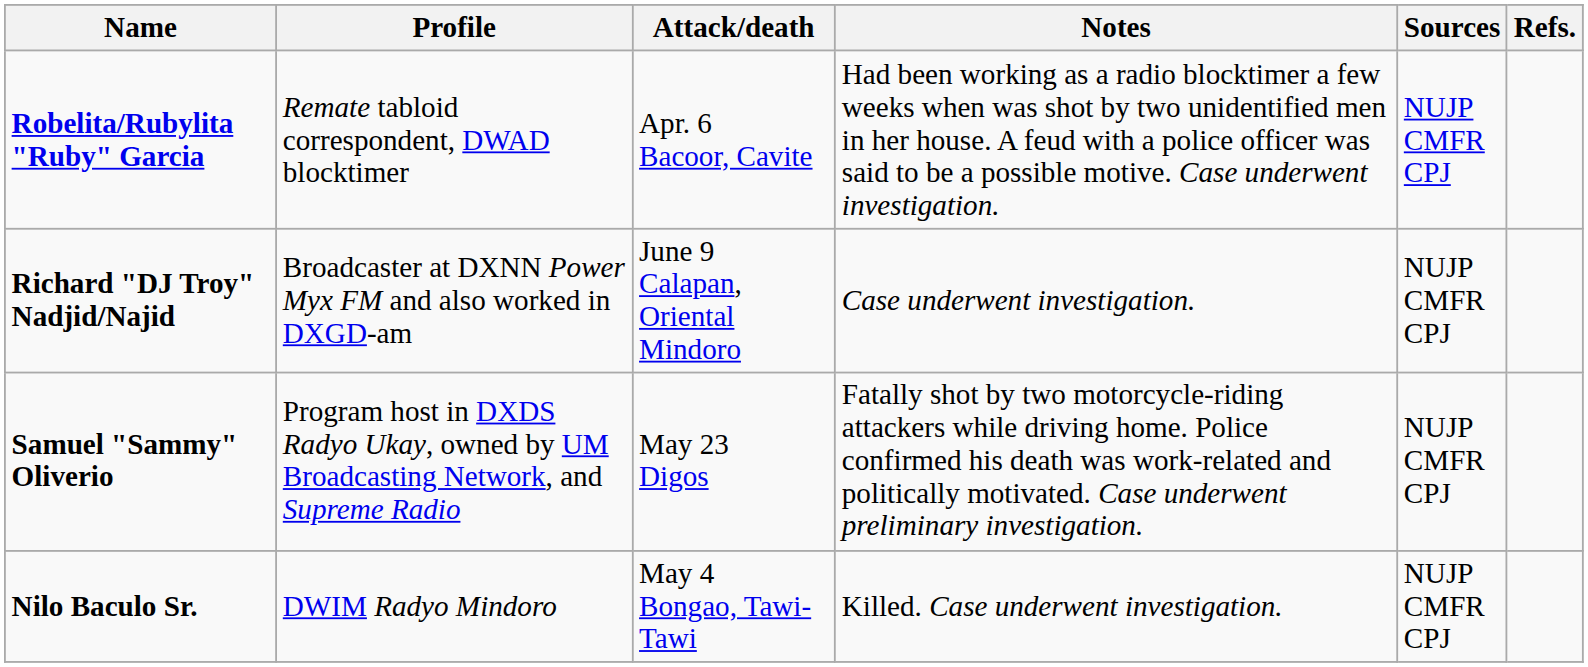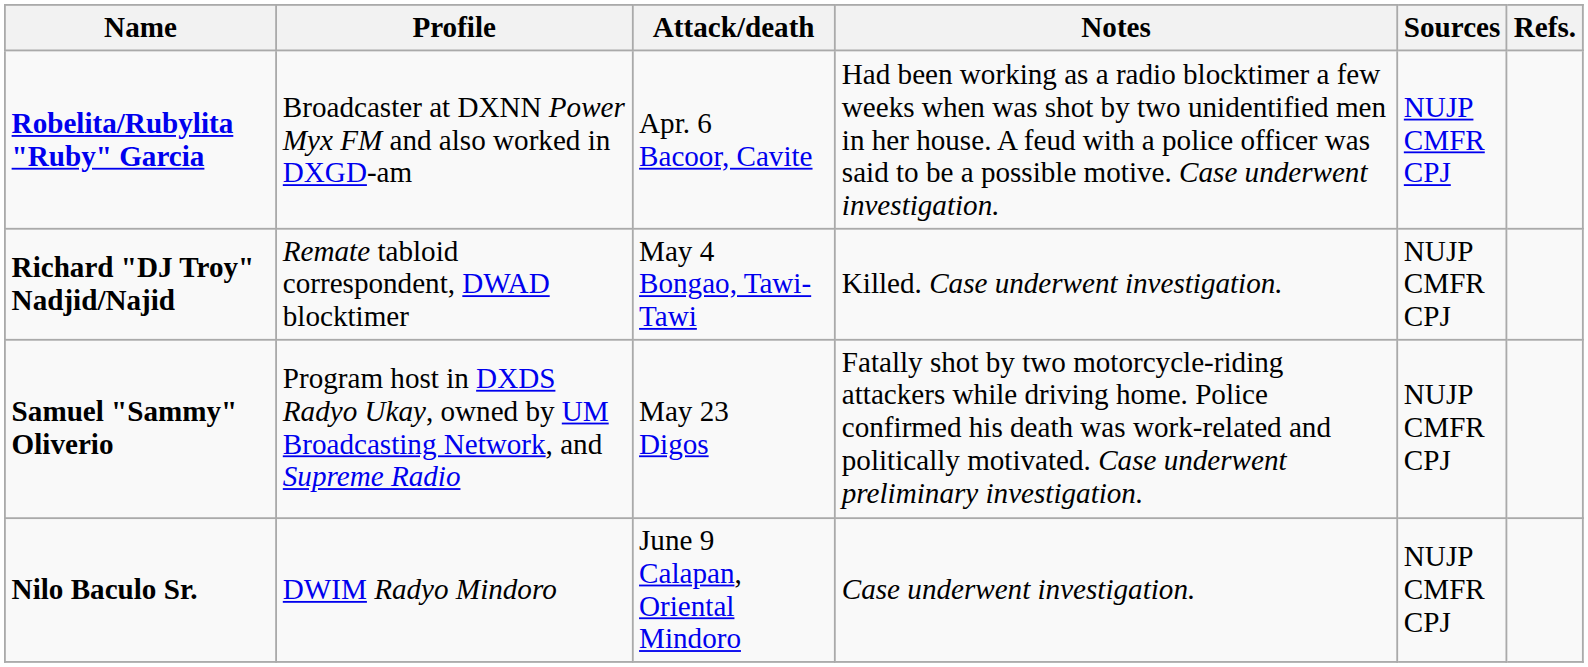Robelita/Rubylita "Ruby" Garcia | Profile: Remate tabloid correspondent, DWAD blocktimer -> Broadcaster at DXNN Power Myx FM and also worked in DXGD-am
Richard "DJ Troy" Nadjid/Najid | Profile: Broadcaster at DXNN Power Myx FM and also worked in DXGD-am -> Remate tabloid correspondent, DWAD blocktimer
Richard "DJ Troy" Nadjid/Najid | Attack/death: June 9 Calapan, Oriental Mindoro -> May 4 Bongao, Tawi-Tawi
Richard "DJ Troy" Nadjid/Najid | Notes: Case underwent investigation. -> Killed. Case underwent investigation.
Nilo Baculo Sr. | Attack/death: May 4 Bongao, Tawi-Tawi -> June 9 Calapan, Oriental Mindoro
Nilo Baculo Sr. | Notes: Killed. Case underwent investigation. -> Case underwent investigation.
